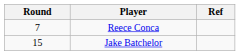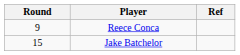Reece Conca | Round: 7 -> 9
